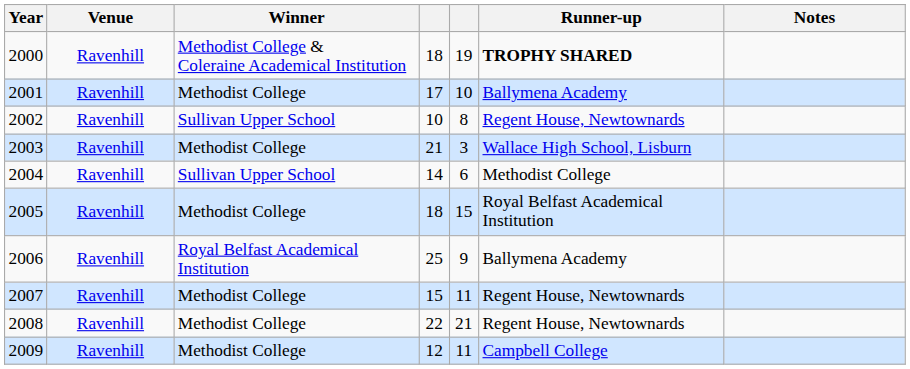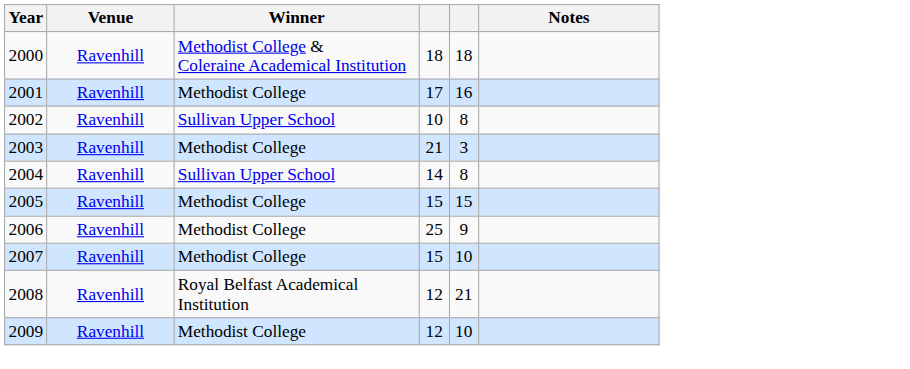- column: Runner-up | TROPHY SHARED | Ballymena Academy | Regent House, Newtownards | Wallace High School, Lisburn | Methodist College | Royal Belfast Academical Institution | Ballymena Academy | Regent House, Newtownards | Regent House, Newtownards | Campbell College
2000 | column 5: 19 -> 18
2001 | column 5: 10 -> 16
2004 | column 5: 6 -> 8
2005 | column 4: 18 -> 15
2006 | Winner: Royal Belfast Academical Institution -> Methodist College
2007 | column 5: 11 -> 10
2008 | Winner: Methodist College -> Royal Belfast Academical Institution
2008 | column 4: 22 -> 12
2009 | column 5: 11 -> 10
